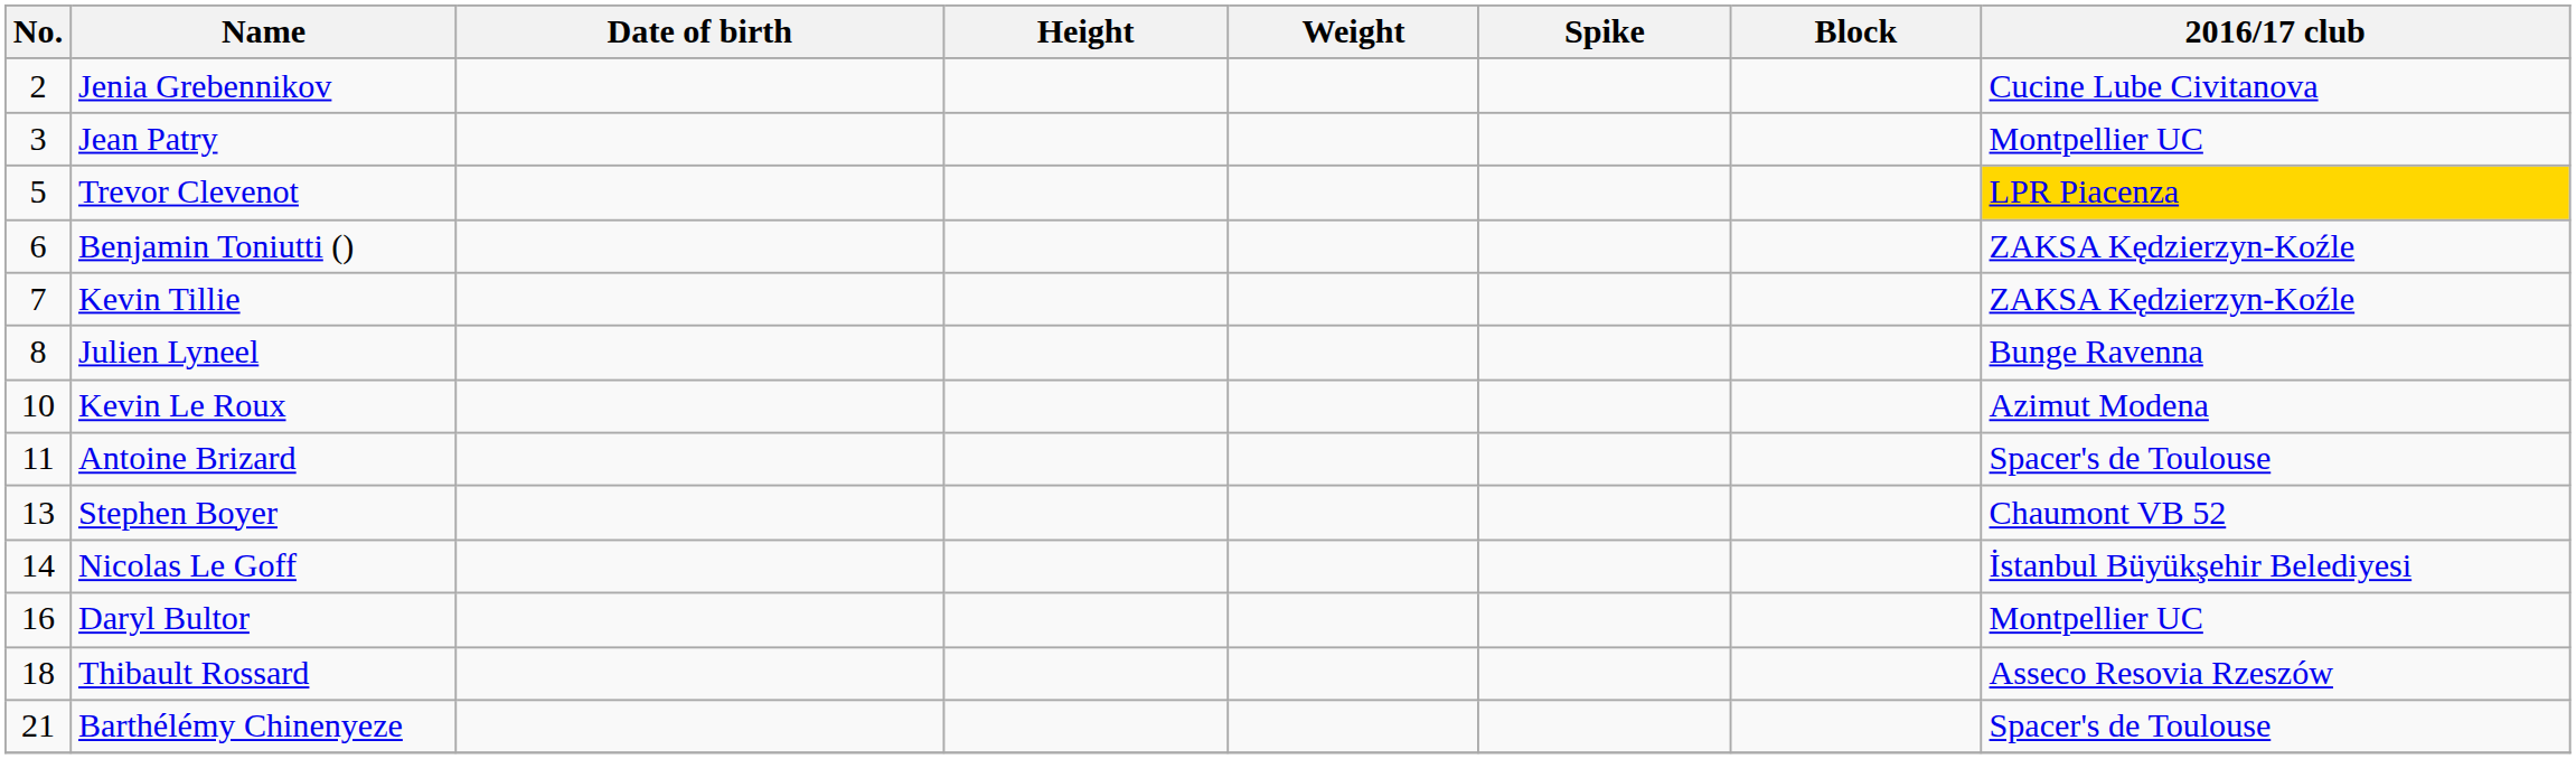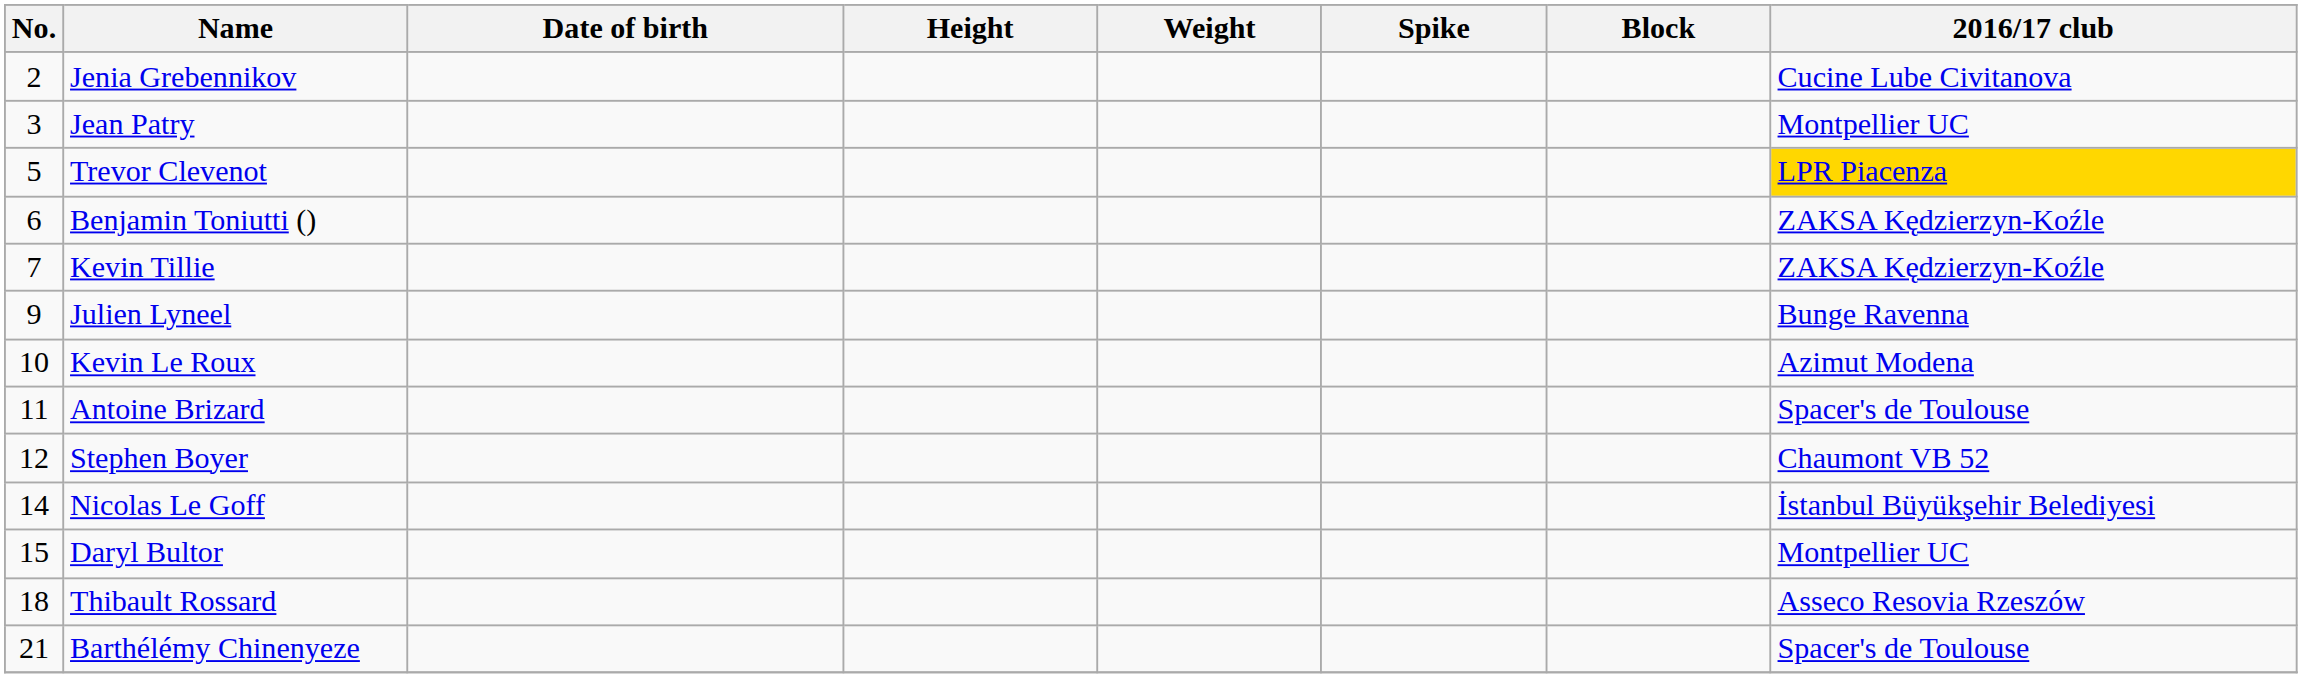Julien Lyneel | No.: 8 -> 9
Stephen Boyer | No.: 13 -> 12
Daryl Bultor | No.: 16 -> 15
